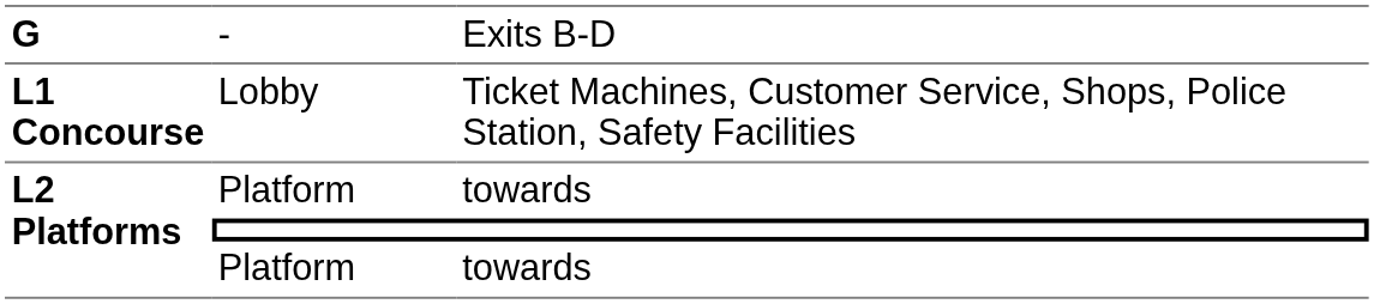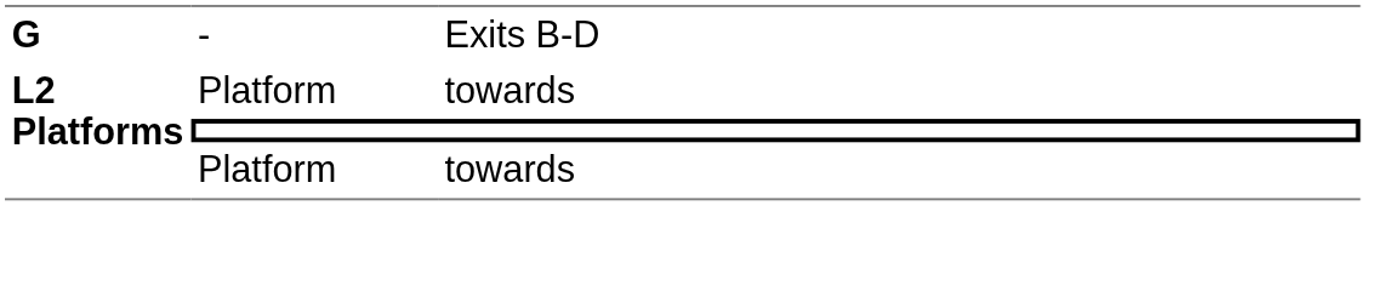- row: L1 Concourse | Lobby | Ticket Machines, Customer Service, Shops, Police Station, Safety Facilities
